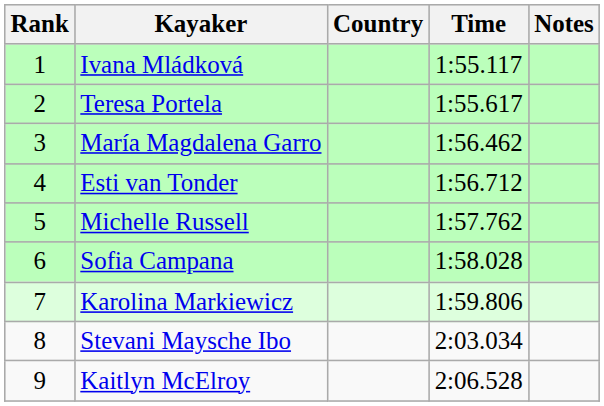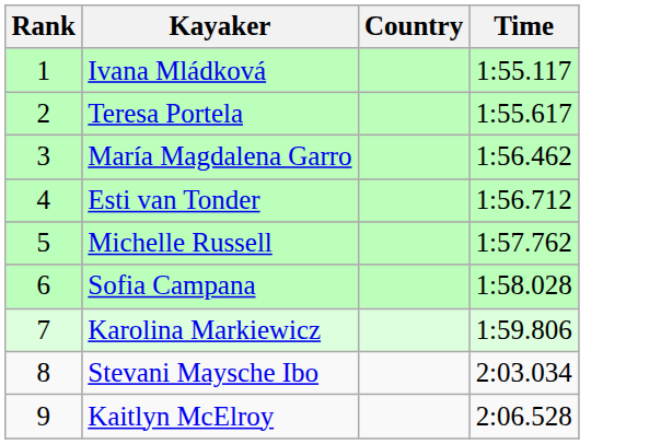- column: Notes
